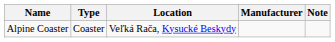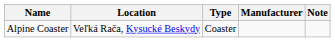columns swapped: Location <-> Type
